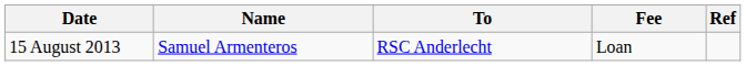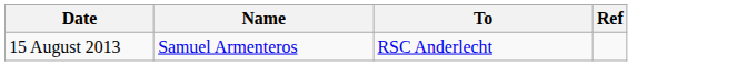- column: Fee | Loan
